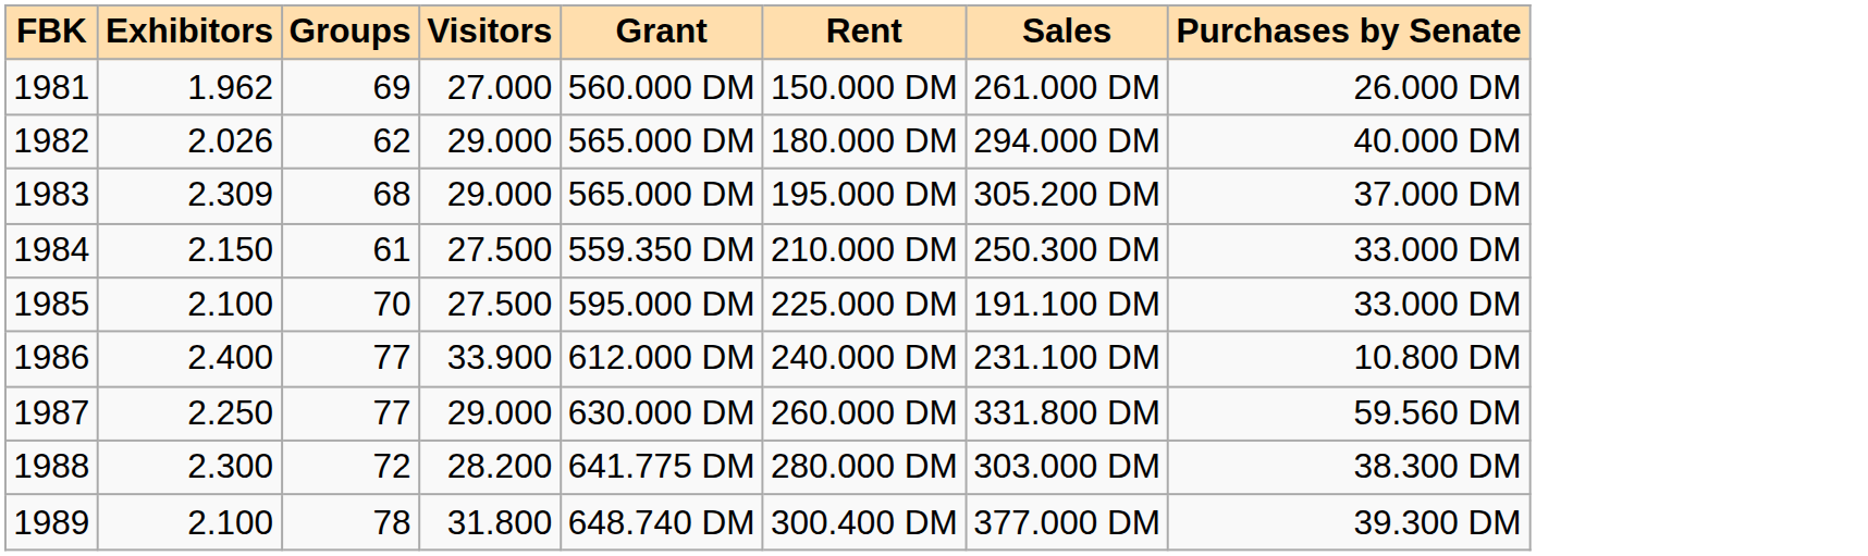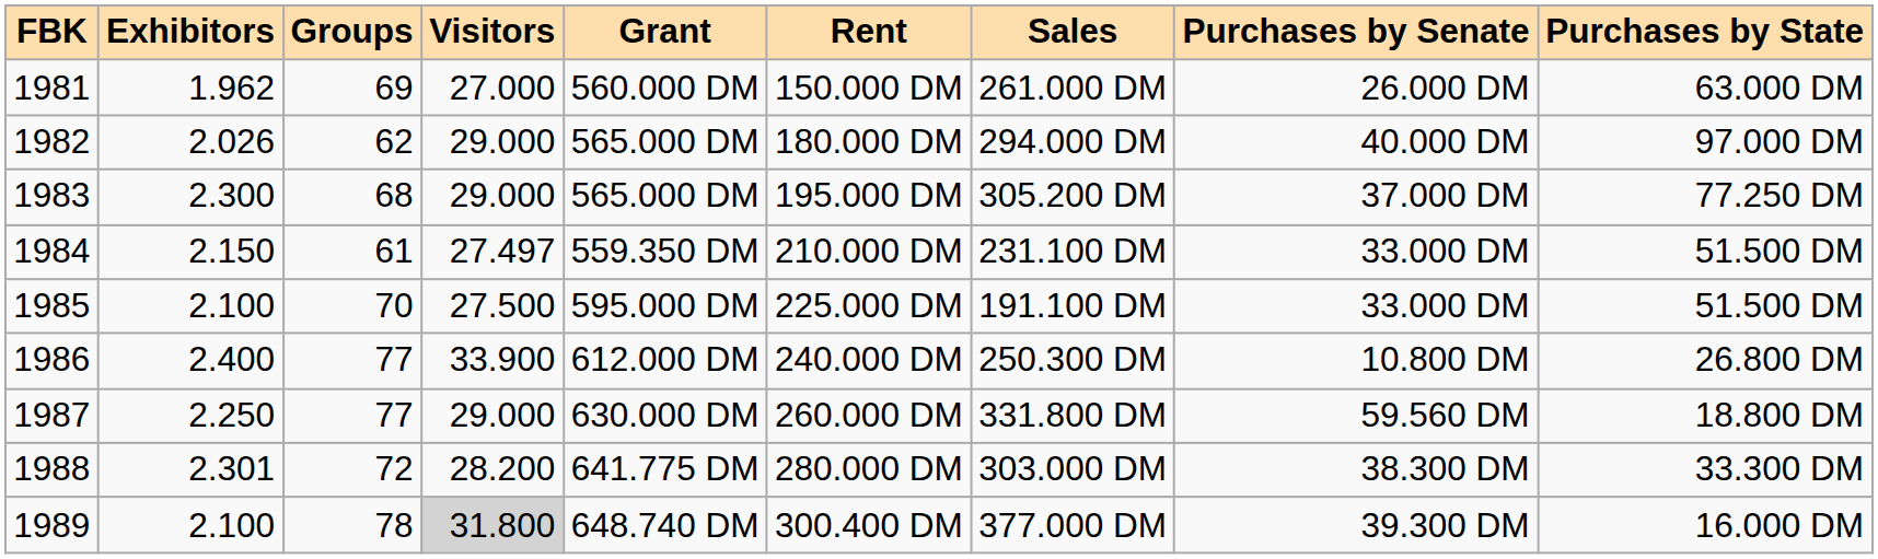+ column: Purchases by State | 63.000 DM | 97.000 DM | 77.250 DM | 51.500 DM | 51.500 DM | 26.800 DM | 18.800 DM | 33.300 DM | 16.000 DM
1983 | Exhibitors: 2.309 -> 2.300
1984 | Visitors: 27.500 -> 27.497
1984 | Sales: 250.300 DM -> 231.100 DM
1986 | Sales: 231.100 DM -> 250.300 DM
1988 | Exhibitors: 2.300 -> 2.301
1989 | Visitors: no background -> lightgrey background
